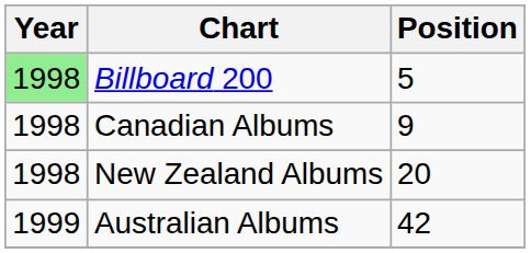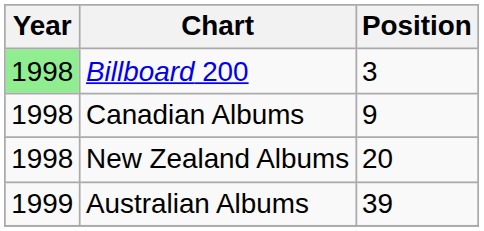Billboard 200 | Position: 5 -> 3
Australian Albums | Position: 42 -> 39
